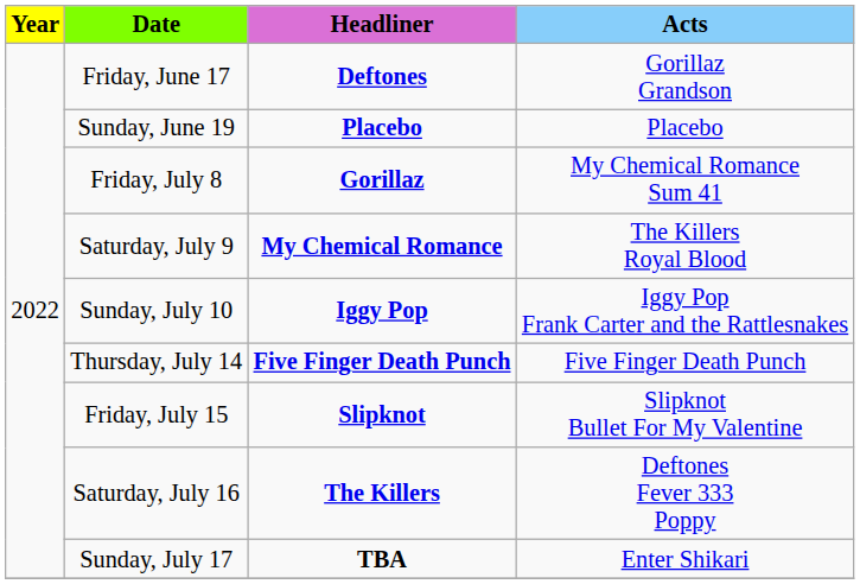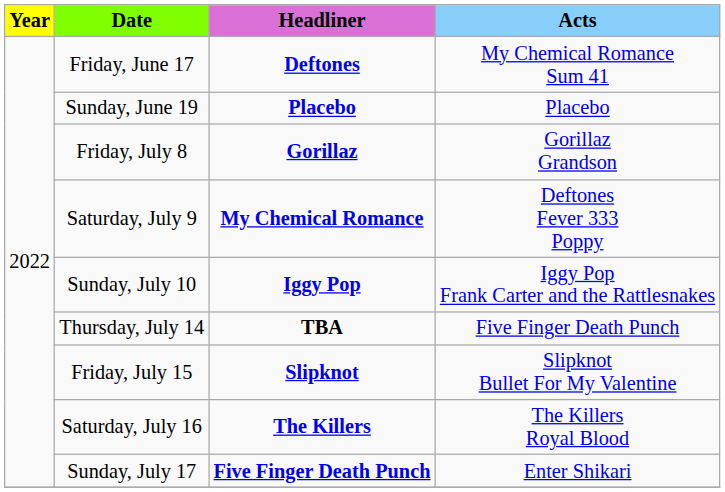Friday, June 17 | Acts: Gorillaz Grandson -> My Chemical Romance Sum 41
Friday, July 8 | Acts: My Chemical Romance Sum 41 -> Gorillaz Grandson
Saturday, July 9 | Acts: The Killers Royal Blood -> Deftones Fever 333 Poppy
Thursday, July 14 | Headliner: Five Finger Death Punch -> TBA
Saturday, July 16 | Acts: Deftones Fever 333 Poppy -> The Killers Royal Blood
Sunday, July 17 | Headliner: TBA -> Five Finger Death Punch
